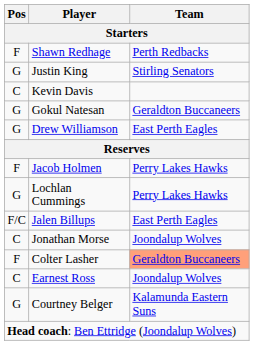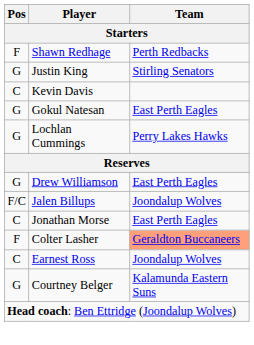Gokul Natesan | Team: Geraldton Buccaneers -> East Perth Eagles
rows swapped: Drew Williamson <-> Lochlan Cummings
- row: F | Jacob Holmen | Perry Lakes Hawks
Jalen Billups | Team: East Perth Eagles -> Joondalup Wolves
Jonathan Morse | Team: Joondalup Wolves -> East Perth Eagles
